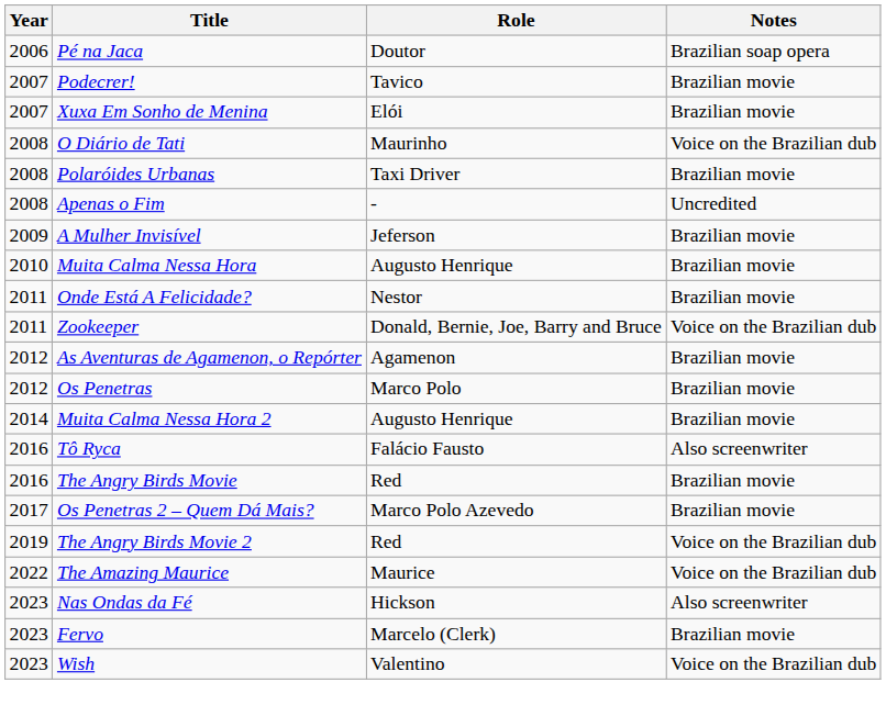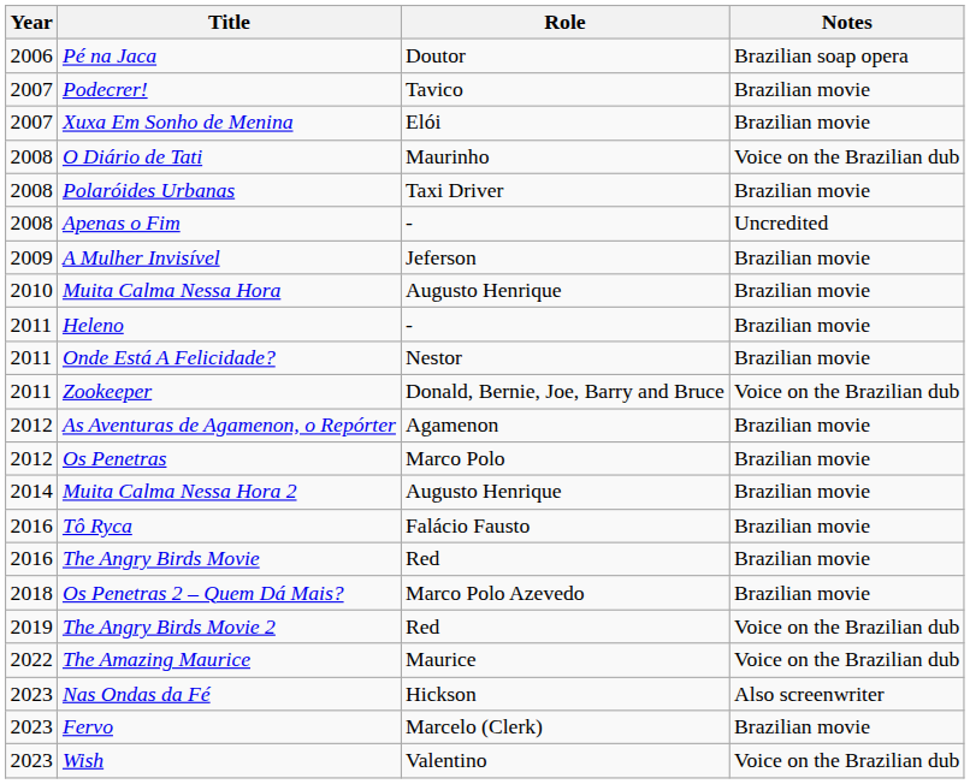+ row: 2011 | Heleno | - | Brazilian movie
Tô Ryca | Notes: Also screenwriter -> Brazilian movie
Os Penetras 2 – Quem Dá Mais? | Year: 2017 -> 2018
